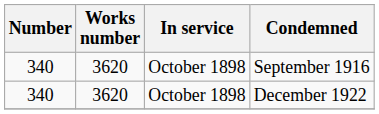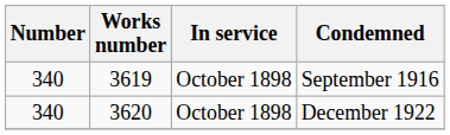September 1916 | Works number: 3620 -> 3619
